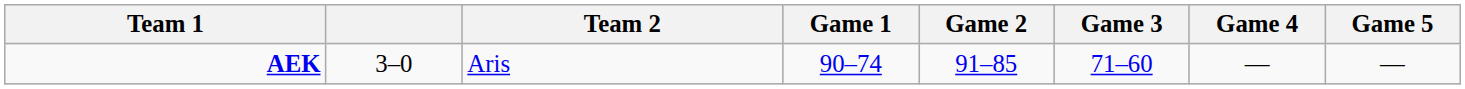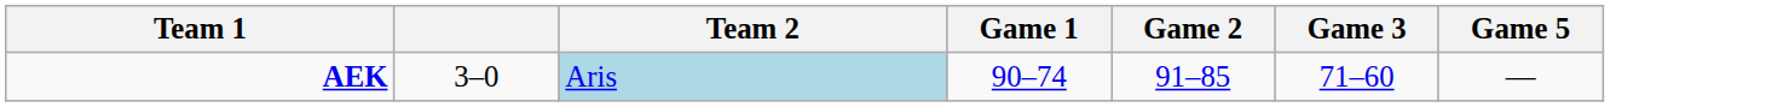- column: Game 4 | —
AEK | Team 2: no background -> lightblue background
